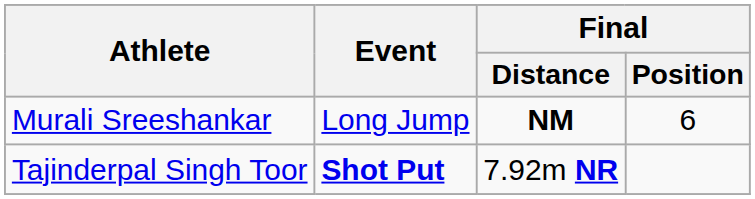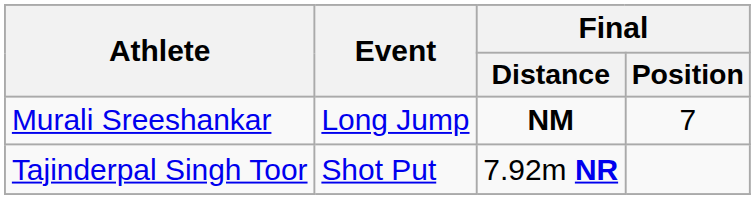Murali Sreeshankar | Final / Position: 6 -> 7
Tajinderpal Singh Toor | Event: bold -> normal
